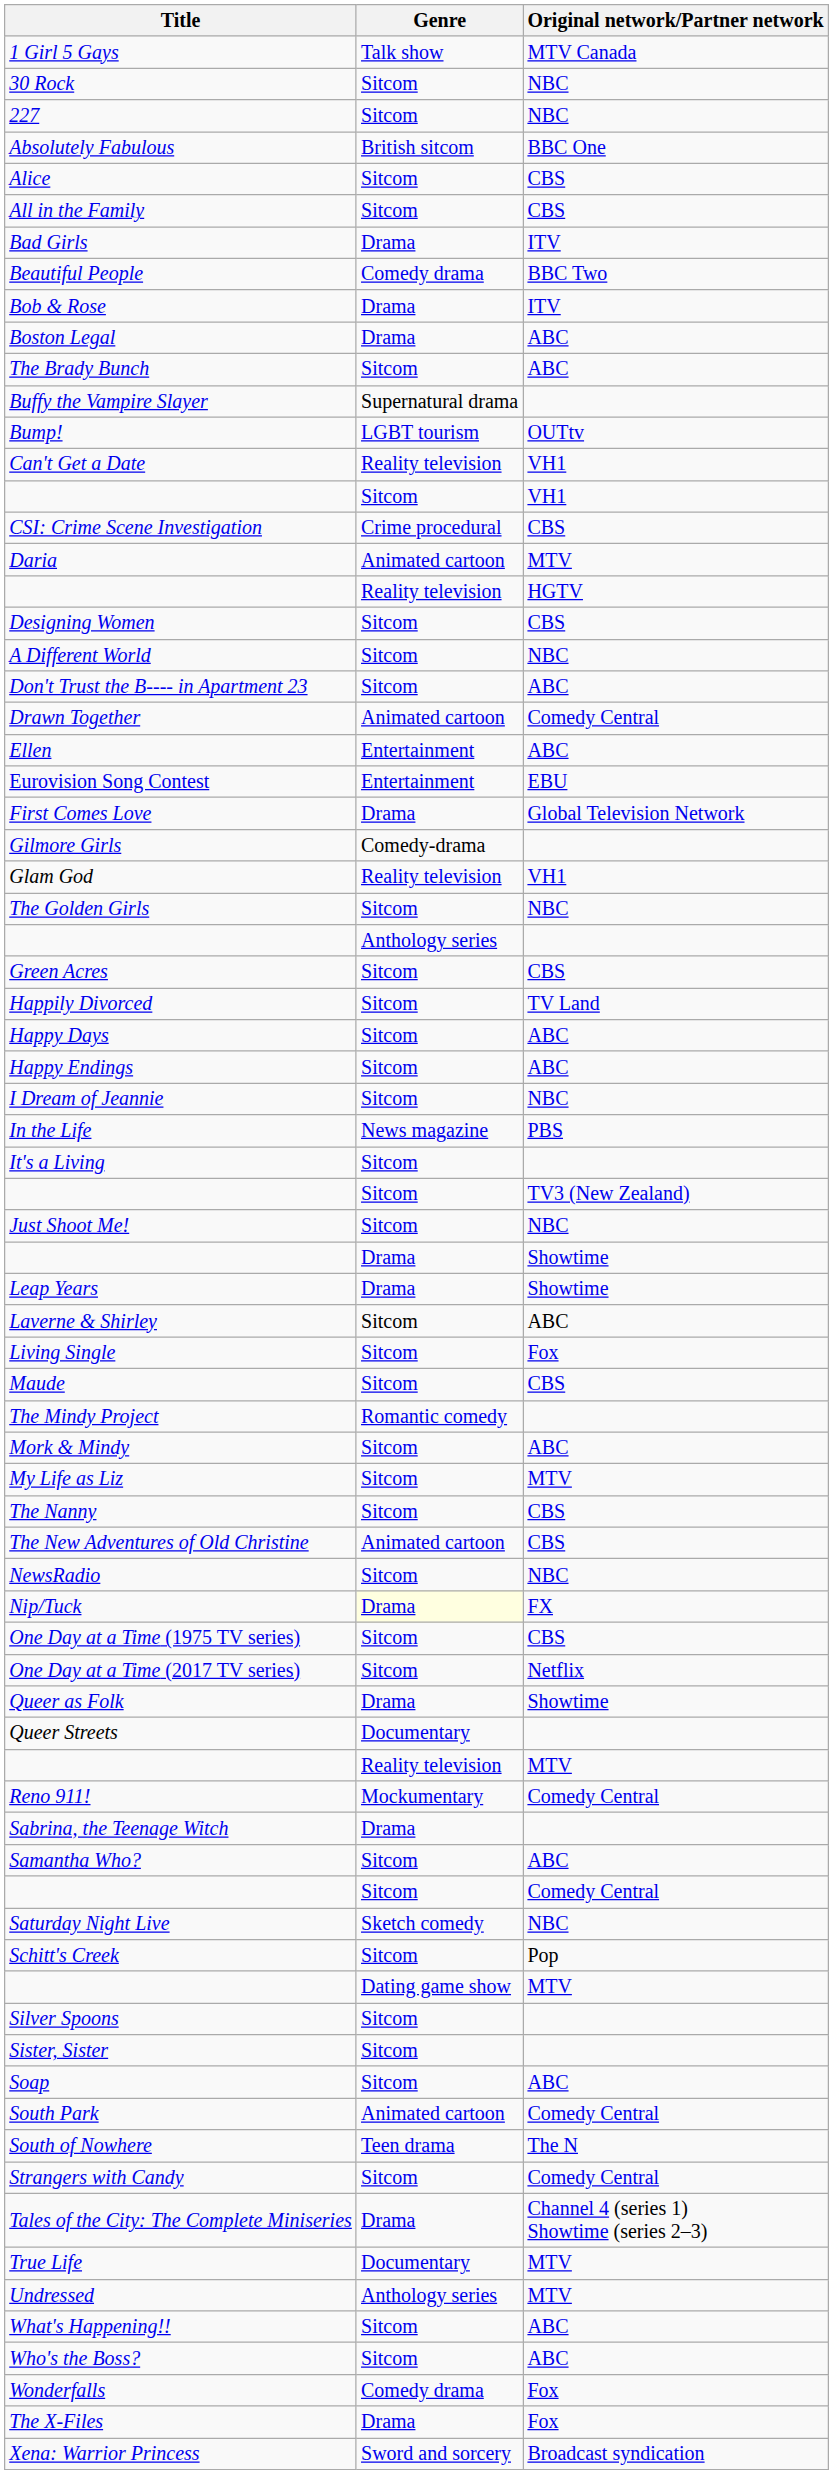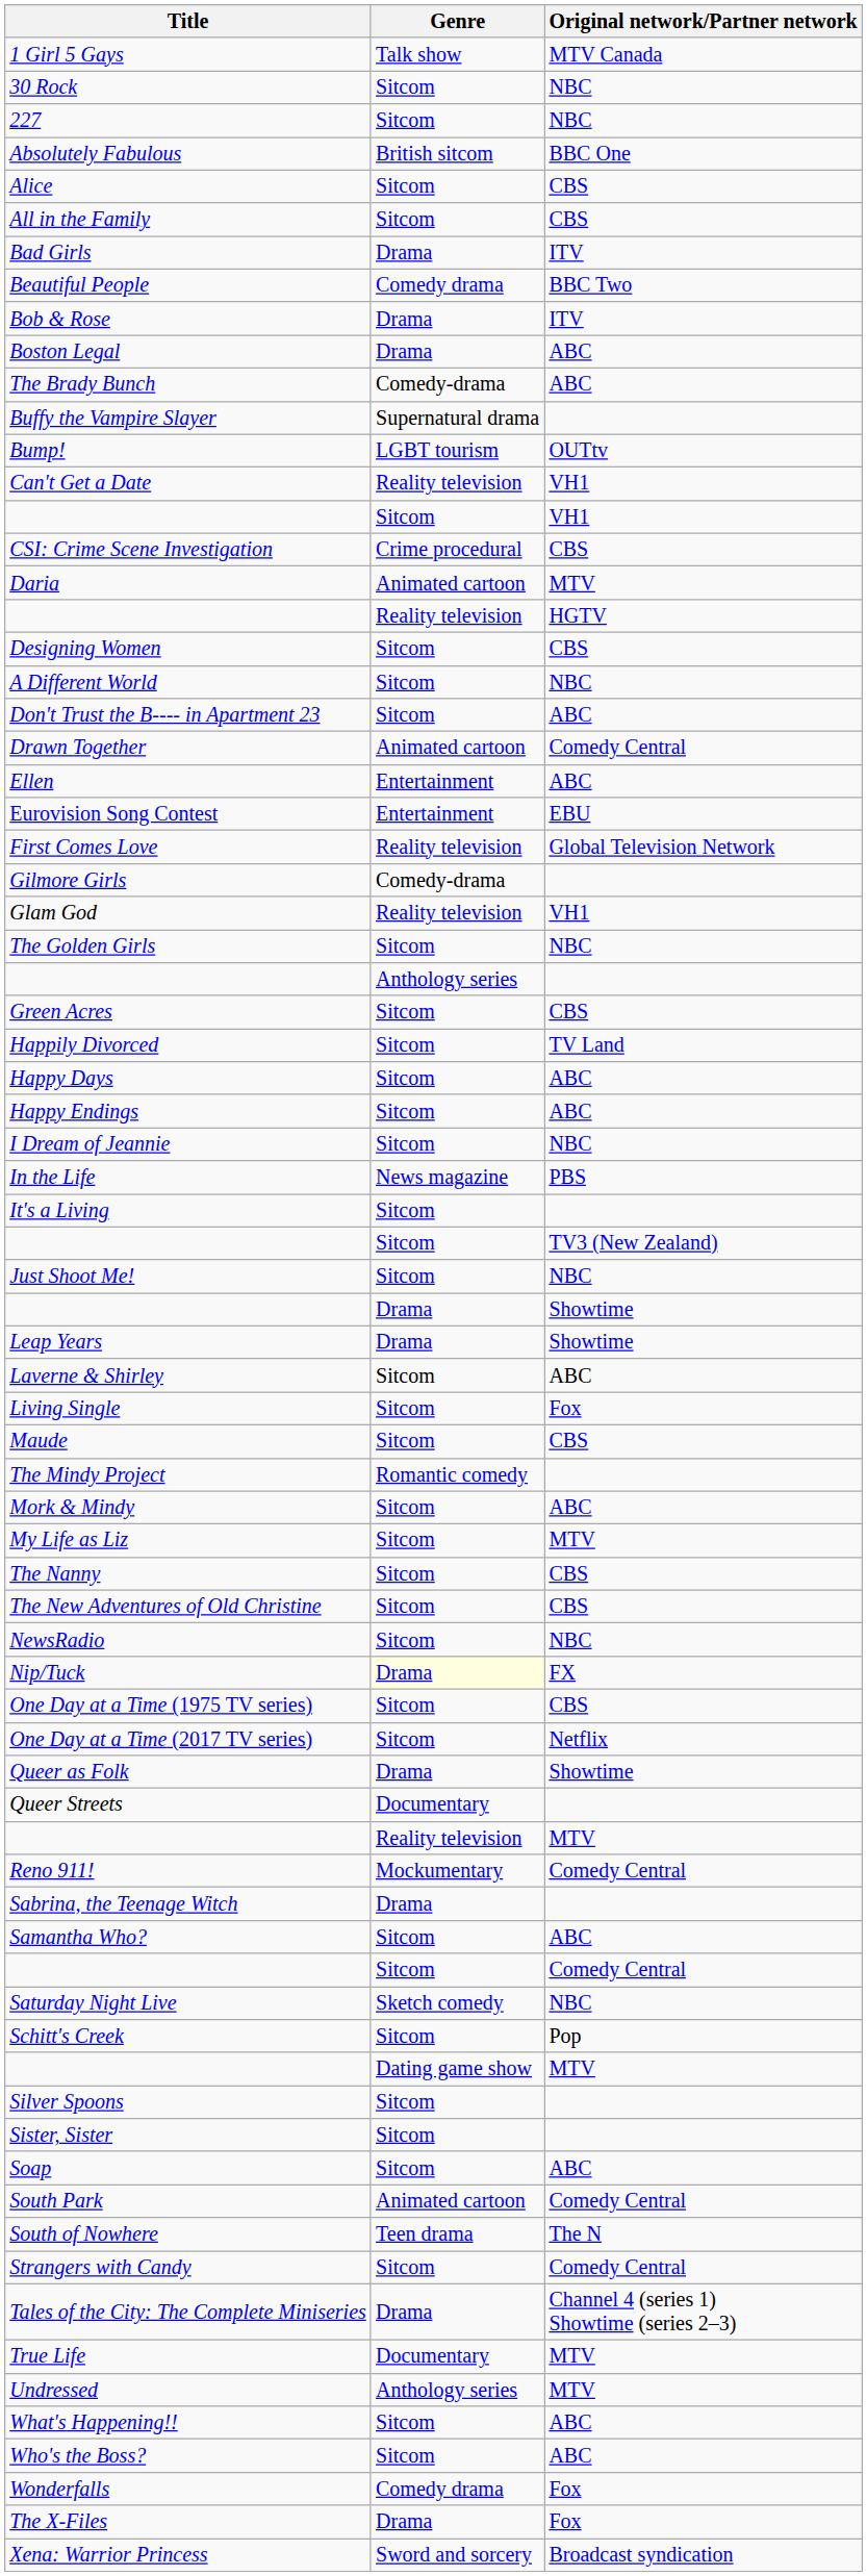The Brady Bunch | Genre: Sitcom -> Comedy-drama
First Comes Love | Genre: Drama -> Reality television
The New Adventures of Old Christine | Genre: Animated cartoon -> Sitcom
